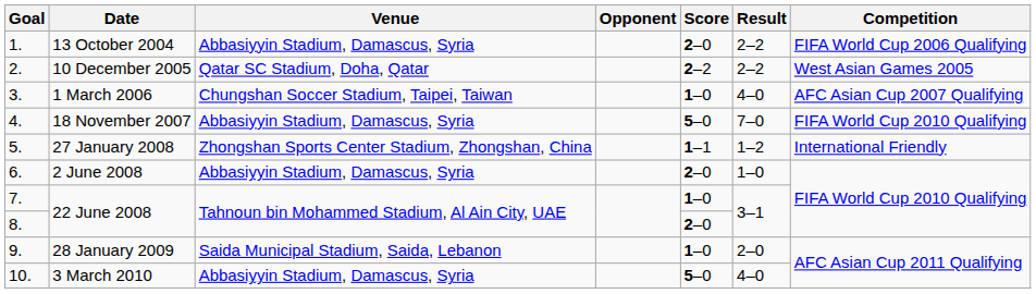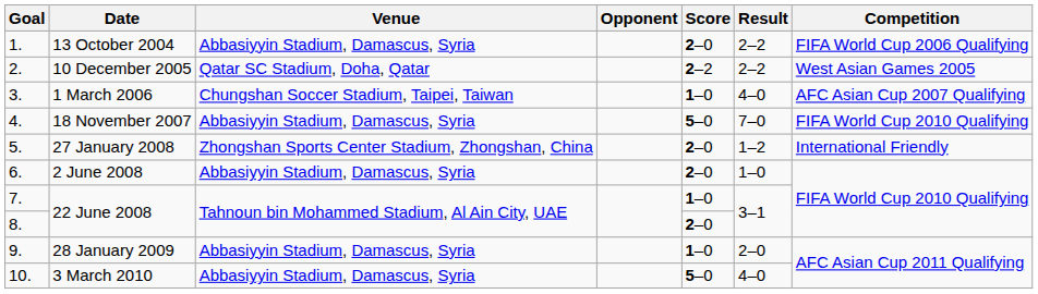27 January 2008 | Score: 1–1 -> 2–0
28 January 2009 | Venue: Saida Municipal Stadium, Saida, Lebanon -> Abbasiyyin Stadium, Damascus, Syria
